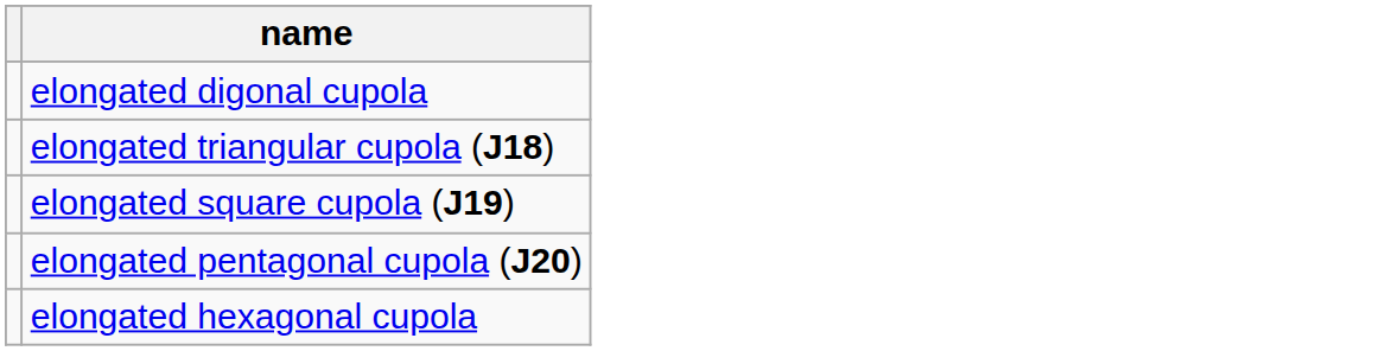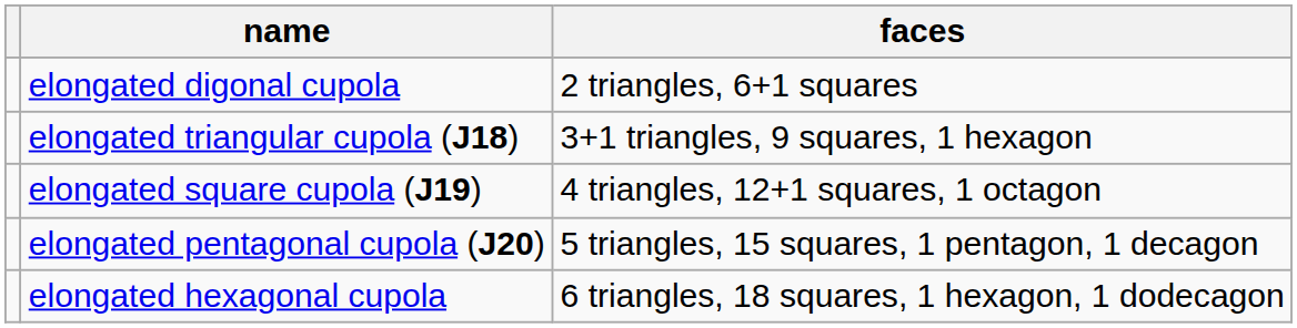+ column: faces | 2 triangles, 6+1 squares | 3+1 triangles, 9 squares, 1 hexagon | 4 triangles, 12+1 squares, 1 octagon | 5 triangles, 15 squares, 1 pentagon, 1 decagon | 6 triangles, 18 squares, 1 hexagon, 1 dodecagon
